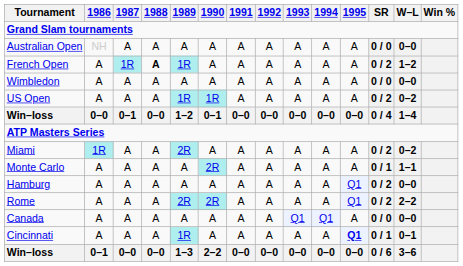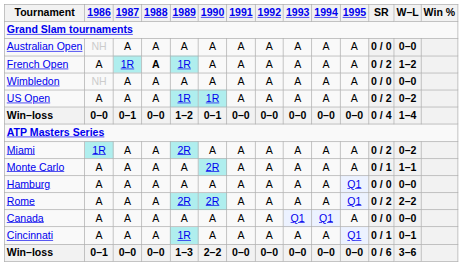Wimbledon | 1986: A -> NH
Hamburg | SR: 0 / 2 -> 0 / 0
Cincinnati | 1995: bold -> normal
